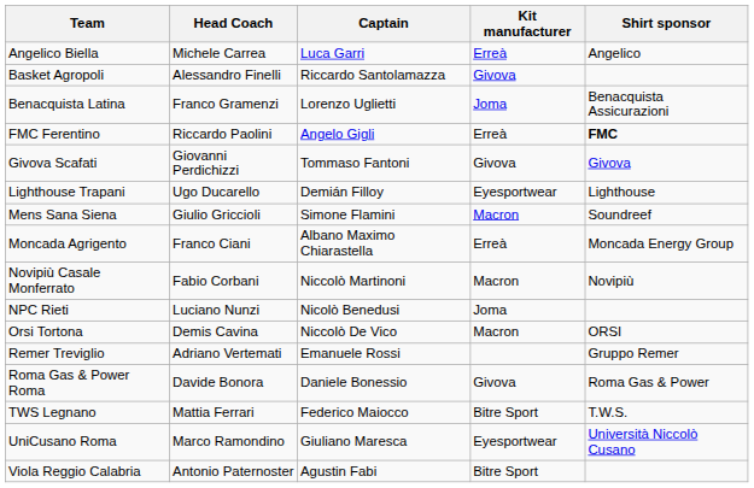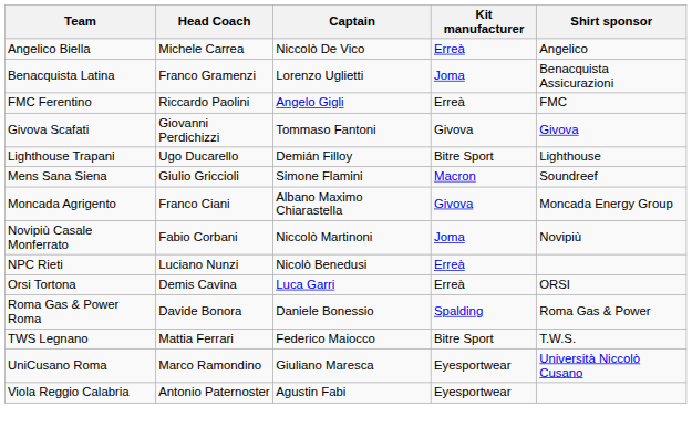Angelico Biella | Captain: Luca Garri -> Niccolò De Vico
- row: Basket Agropoli | Alessandro Finelli | Riccardo Santolamazza | Givova
FMC Ferentino | Shirt sponsor: bold -> normal
Lighthouse Trapani | Kit manufacturer: Eyesportwear -> Bitre Sport
Moncada Agrigento | Kit manufacturer: Erreà -> Givova
Novipiù Casale Monferrato | Kit manufacturer: Macron -> Joma
NPC Rieti | Kit manufacturer: Joma -> Erreà
Orsi Tortona | Captain: Niccolò De Vico -> Luca Garri
Orsi Tortona | Kit manufacturer: Macron -> Erreà
- row: Remer Treviglio | Adriano Vertemati | Emanuele Rossi | Gruppo Remer
Roma Gas & Power Roma | Kit manufacturer: Givova -> Spalding
Viola Reggio Calabria | Kit manufacturer: Bitre Sport -> Eyesportwear
